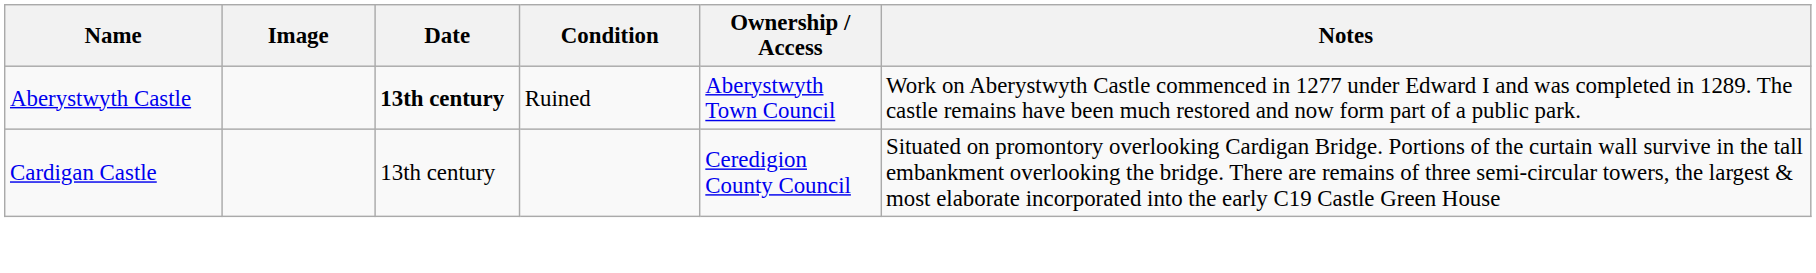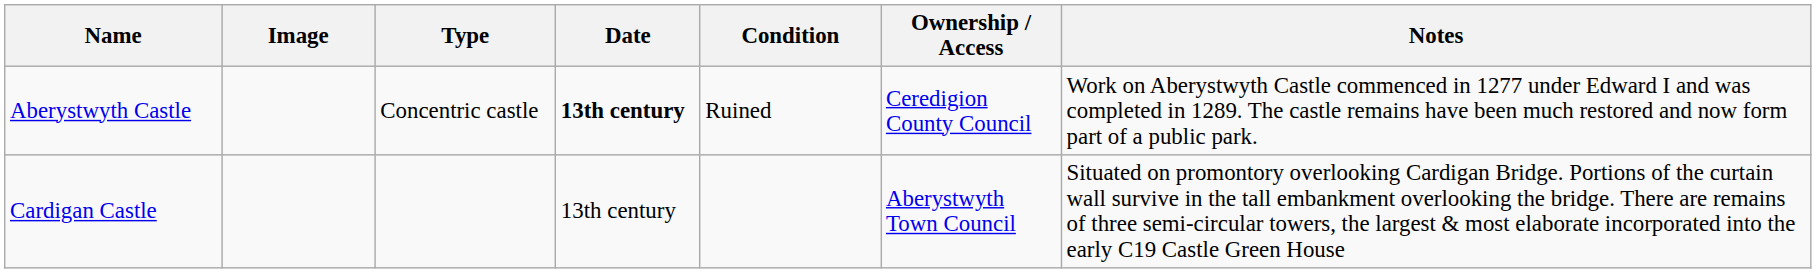+ column: Type | Concentric castle
Aberystwyth Castle | Ownership / Access: Aberystwyth Town Council -> Ceredigion County Council
Cardigan Castle | Ownership / Access: Ceredigion County Council -> Aberystwyth Town Council
